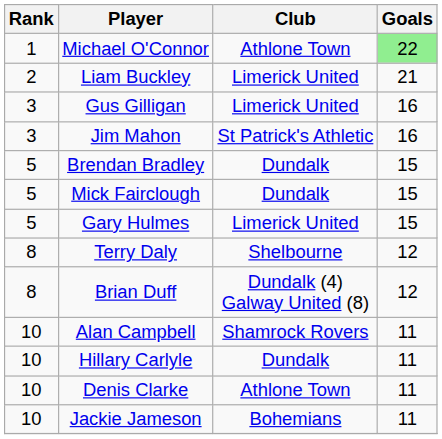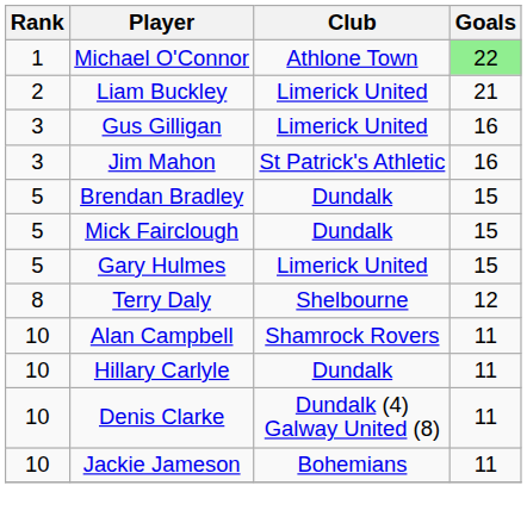- row: 8 | Brian Duff | Dundalk (4) Galway United (8) | 12
Denis Clarke | Club: Athlone Town -> Dundalk (4) Galway United (8)
